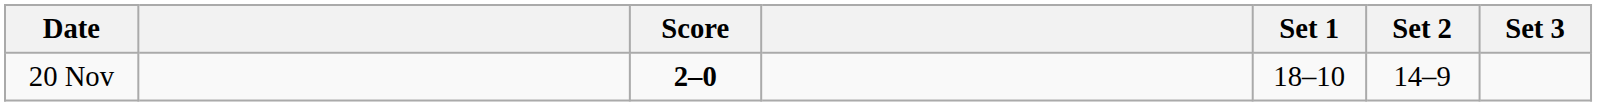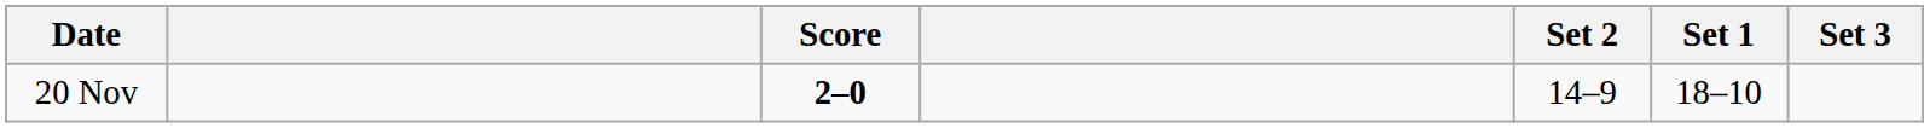columns swapped: Set 1 <-> Set 2
